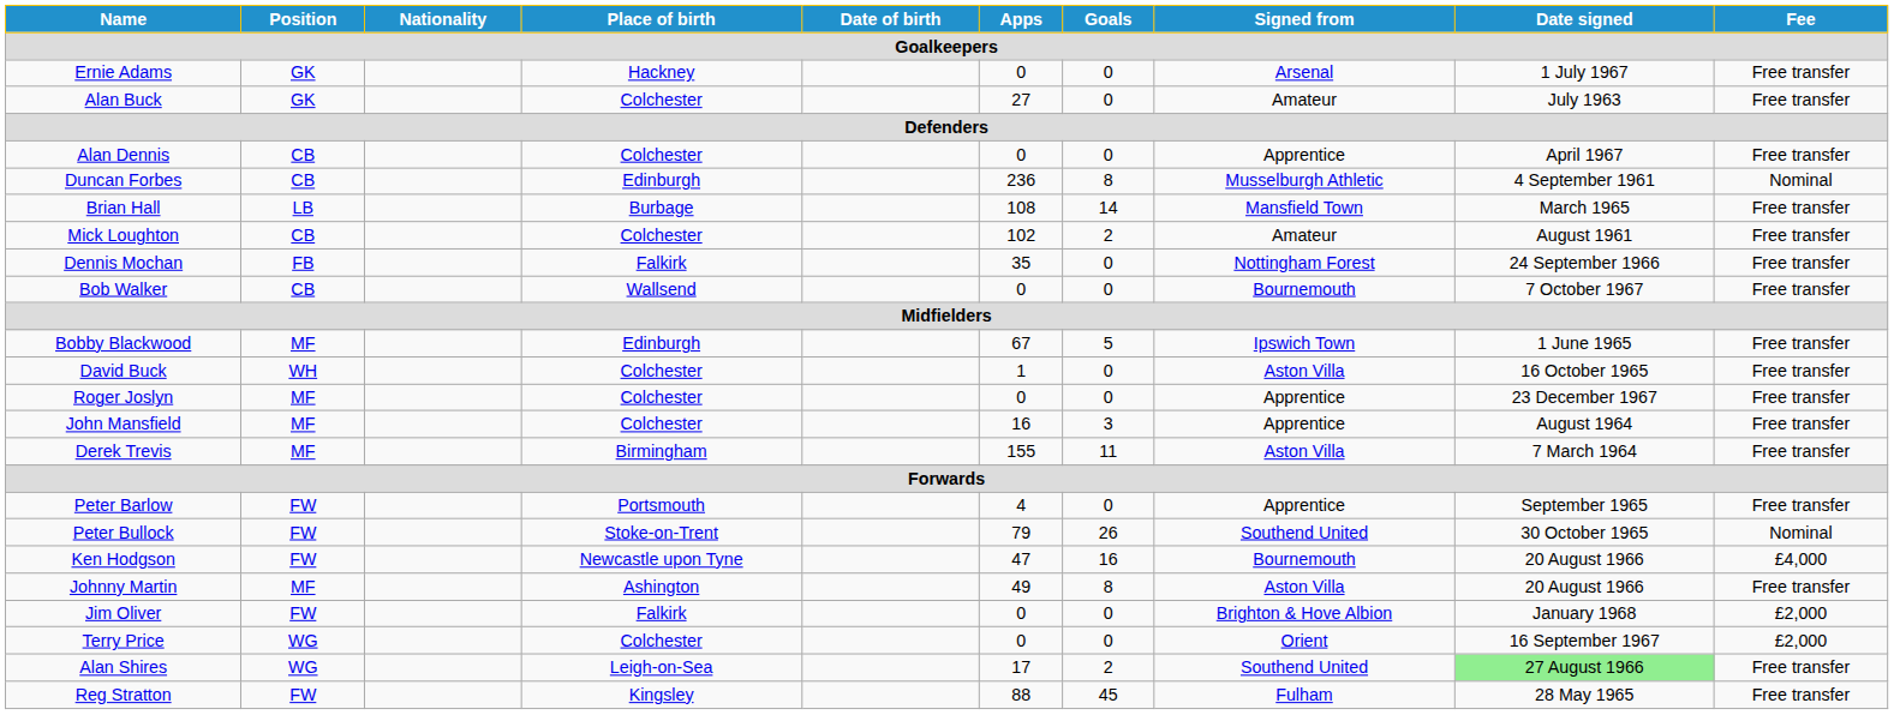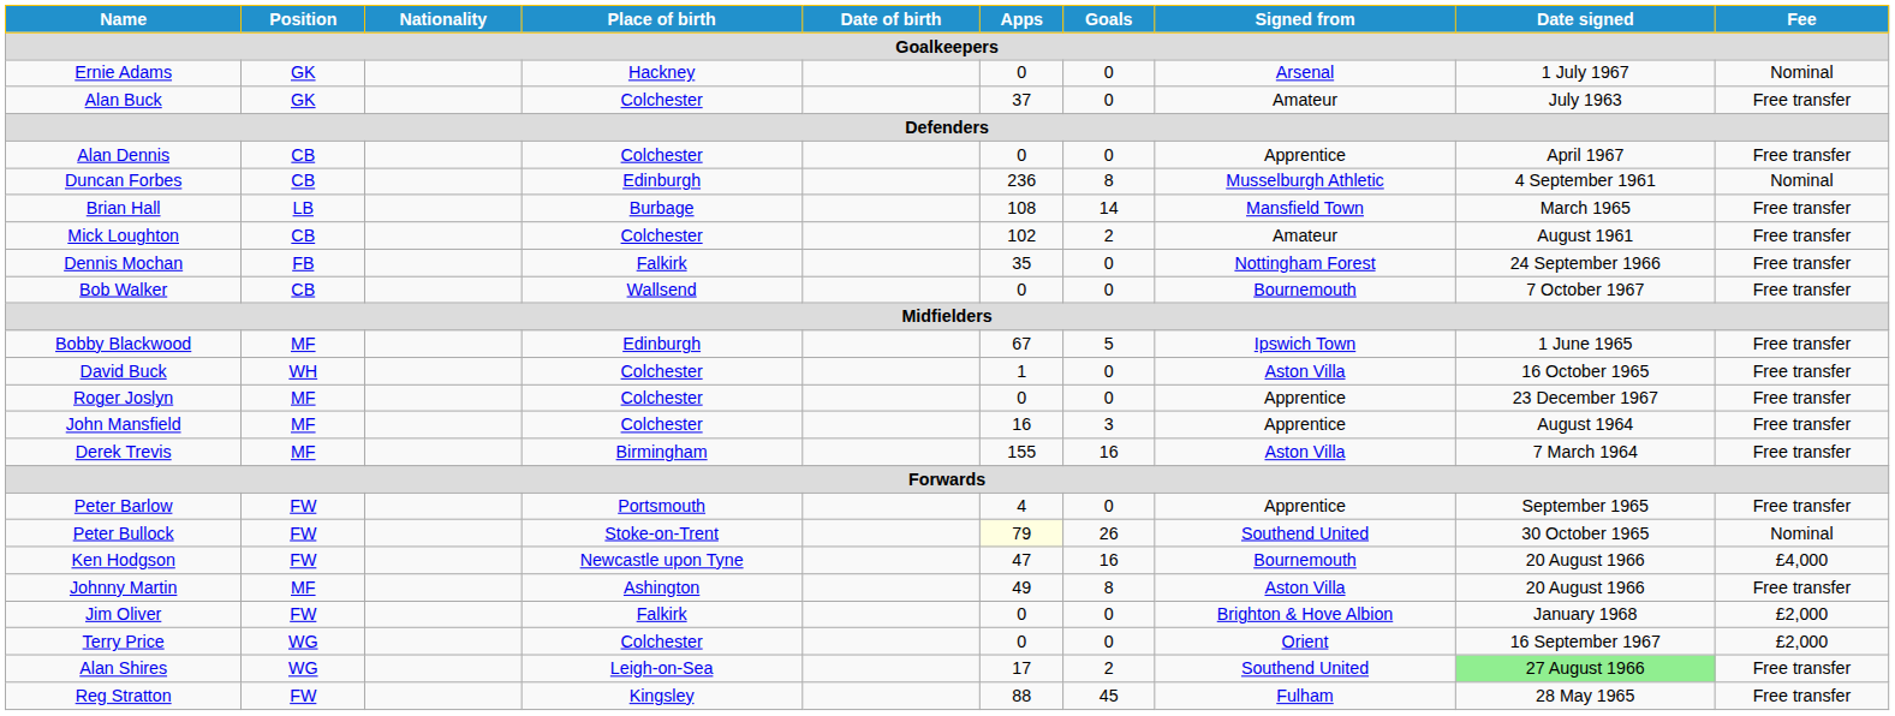Ernie Adams | Fee: Free transfer -> Nominal
Alan Buck | Apps: 27 -> 37
Derek Trevis | Goals: 11 -> 16
Peter Bullock | Apps: no background -> lightyellow background
